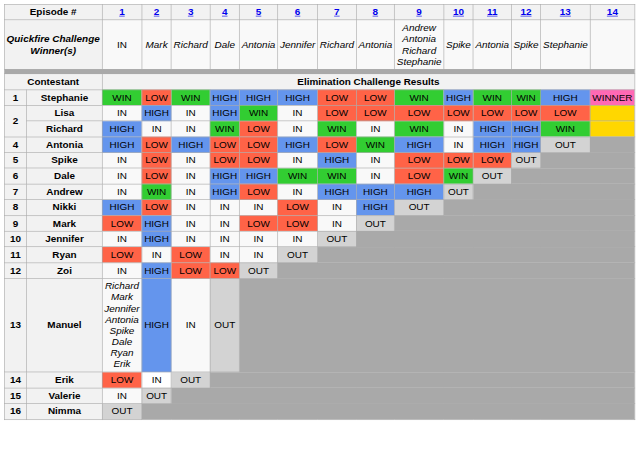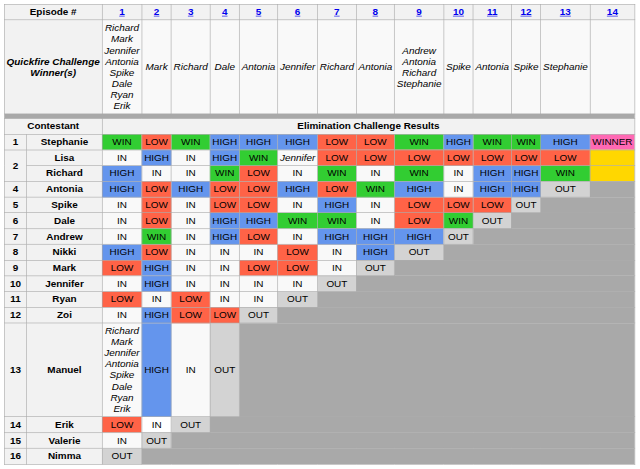Quickfire Challenge Winner(s) | 1: IN -> Richard Mark Jennifer Antonia Spike Dale Ryan Erik
Lisa | 6: IN -> Jennifer
